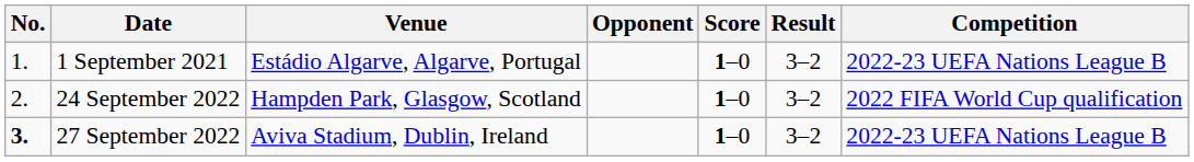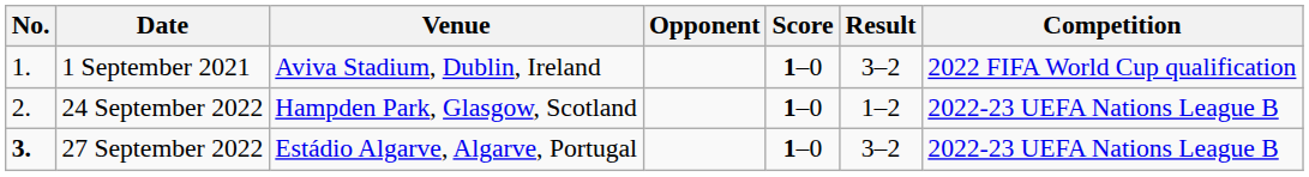1 September 2021 | Venue: Estádio Algarve, Algarve, Portugal -> Aviva Stadium, Dublin, Ireland
1 September 2021 | Competition: 2022-23 UEFA Nations League B -> 2022 FIFA World Cup qualification
24 September 2022 | Result: 3–2 -> 1–2
24 September 2022 | Competition: 2022 FIFA World Cup qualification -> 2022-23 UEFA Nations League B
27 September 2022 | Venue: Aviva Stadium, Dublin, Ireland -> Estádio Algarve, Algarve, Portugal
